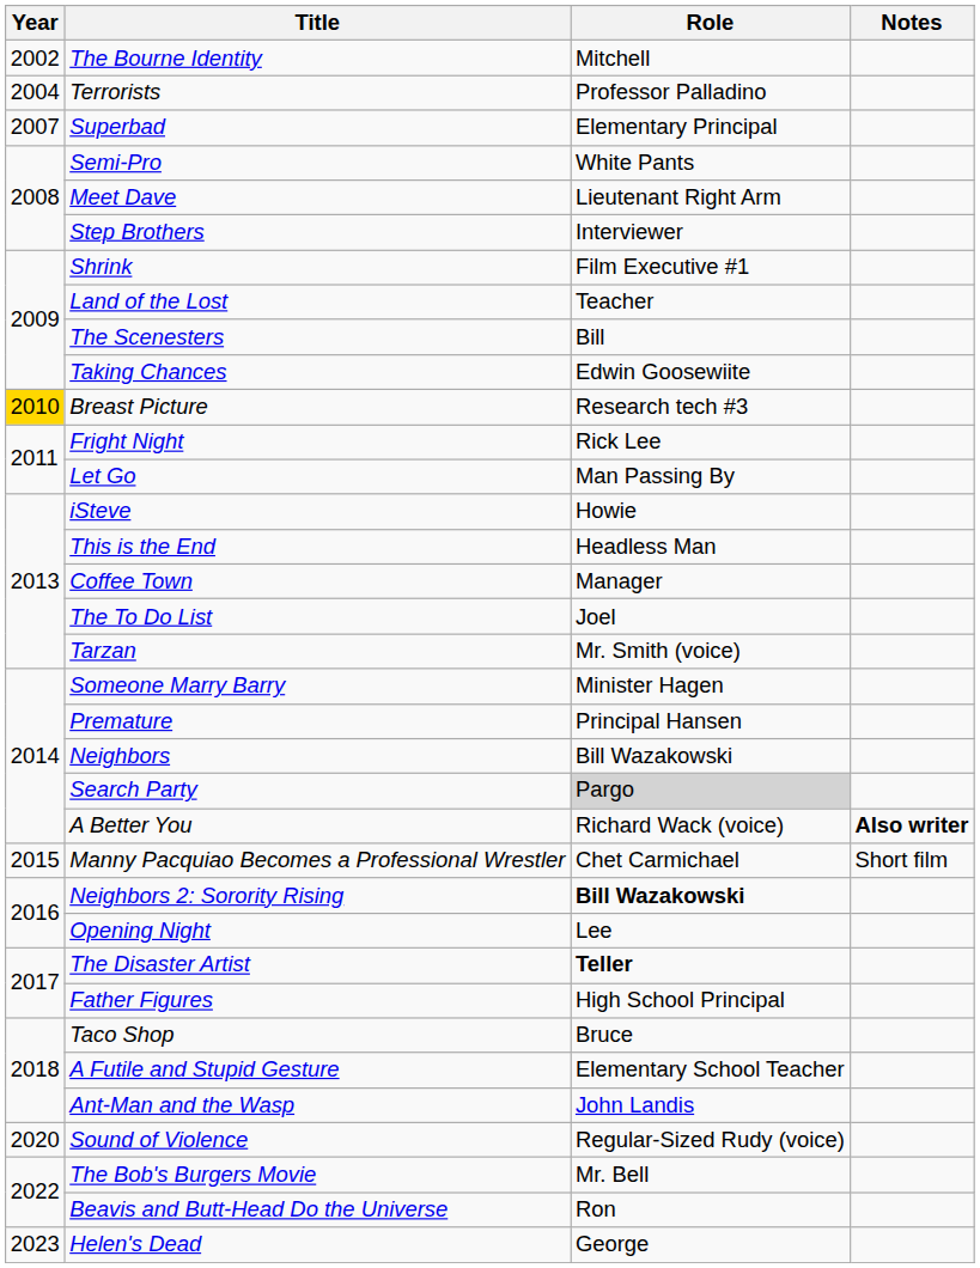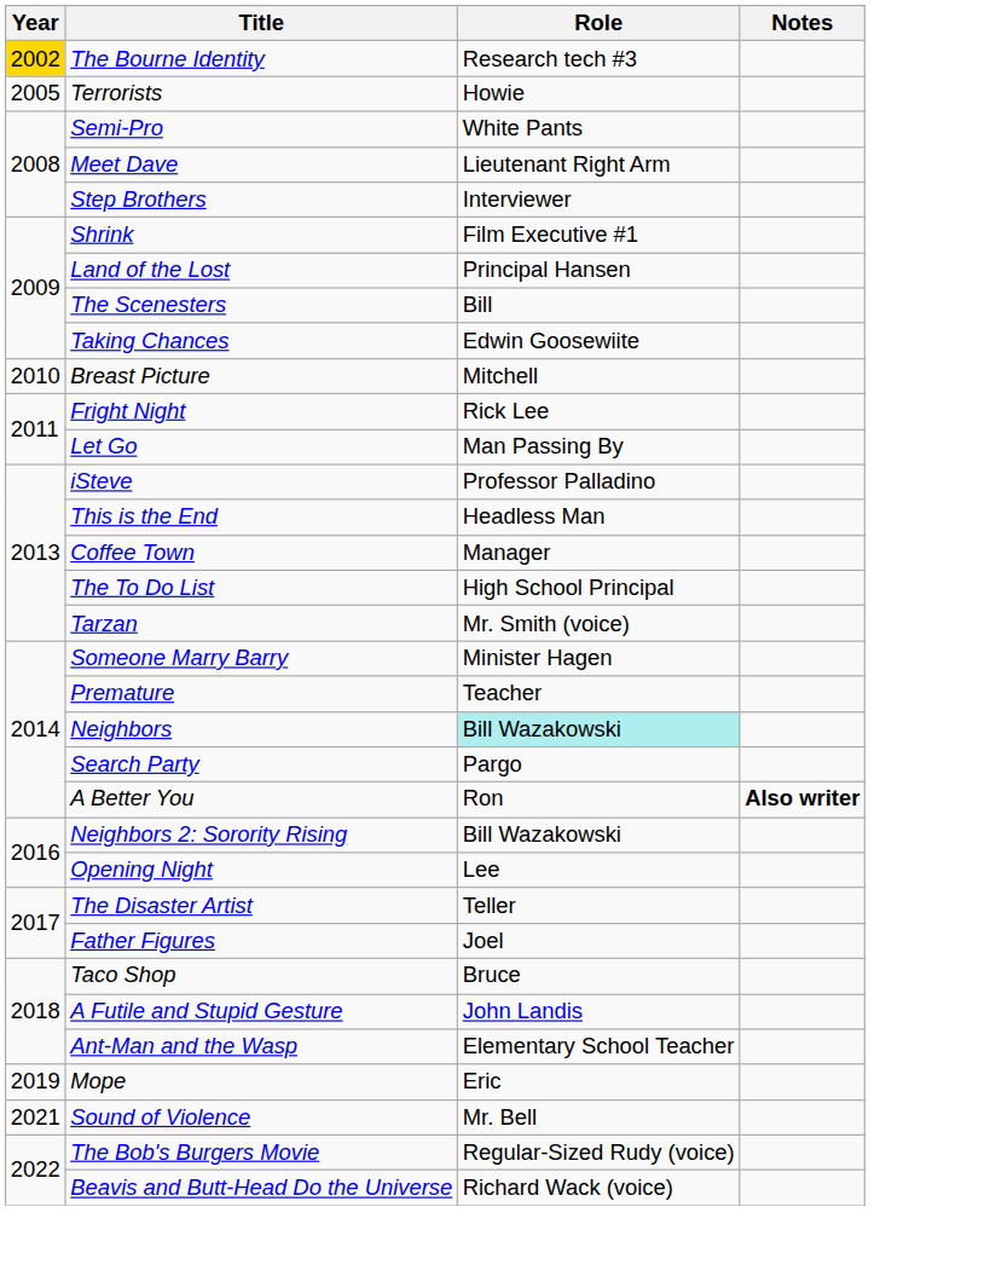The Bourne Identity | Year: no background -> gold background
The Bourne Identity | Role: Mitchell -> Research tech #3
Terrorists | Year: 2004 -> 2005
Terrorists | Role: Professor Palladino -> Howie
- row: 2007 | Superbad | Elementary Principal
Land of the Lost | Role: Teacher -> Principal Hansen
Breast Picture | Year: gold background -> no background
Breast Picture | Role: Research tech #3 -> Mitchell
iSteve | Role: Howie -> Professor Palladino
The To Do List | Role: Joel -> High School Principal
Premature | Role: Principal Hansen -> Teacher
Neighbors | Role: no background -> paleturquoise background
Search Party | Role: lightgrey background -> no background
A Better You | Role: Richard Wack (voice) -> Ron
- row: 2015 | Manny Pacquiao Becomes a Professional Wrestler | Chet Carmichael | Short film
Neighbors 2: Sorority Rising | Role: bold -> normal
The Disaster Artist | Role: bold -> normal
Father Figures | Role: High School Principal -> Joel
A Futile and Stupid Gesture | Role: Elementary School Teacher -> John Landis
Ant-Man and the Wasp | Role: John Landis -> Elementary School Teacher
+ row: 2019 | Mope | Eric
Sound of Violence | Year: 2020 -> 2021
Sound of Violence | Role: Regular-Sized Rudy (voice) -> Mr. Bell
The Bob's Burgers Movie | Role: Mr. Bell -> Regular-Sized Rudy (voice)
Beavis and Butt-Head Do the Universe | Role: Ron -> Richard Wack (voice)
- row: 2023 | Helen's Dead | George
